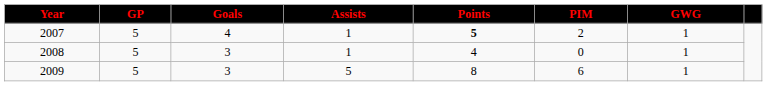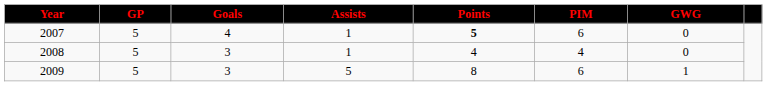2007 | PIM: 2 -> 6
2007 | GWG: 1 -> 0
2008 | PIM: 0 -> 4
2008 | GWG: 1 -> 0
